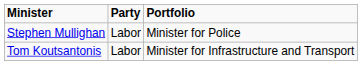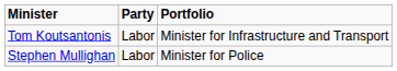rows swapped: Tom Koutsantonis <-> Stephen Mullighan
